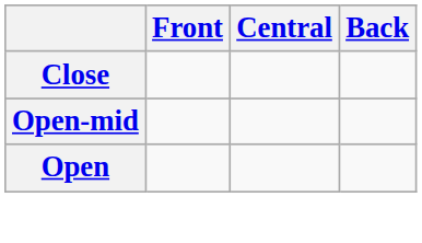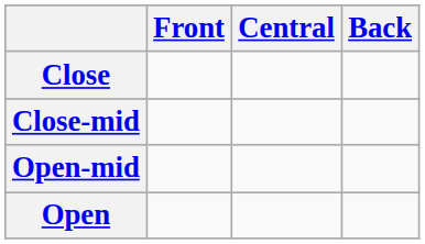+ row: Close-mid
